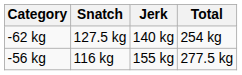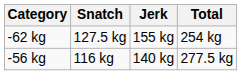-62 kg | Jerk: 140 kg -> 155 kg
-56 kg | Jerk: 155 kg -> 140 kg
